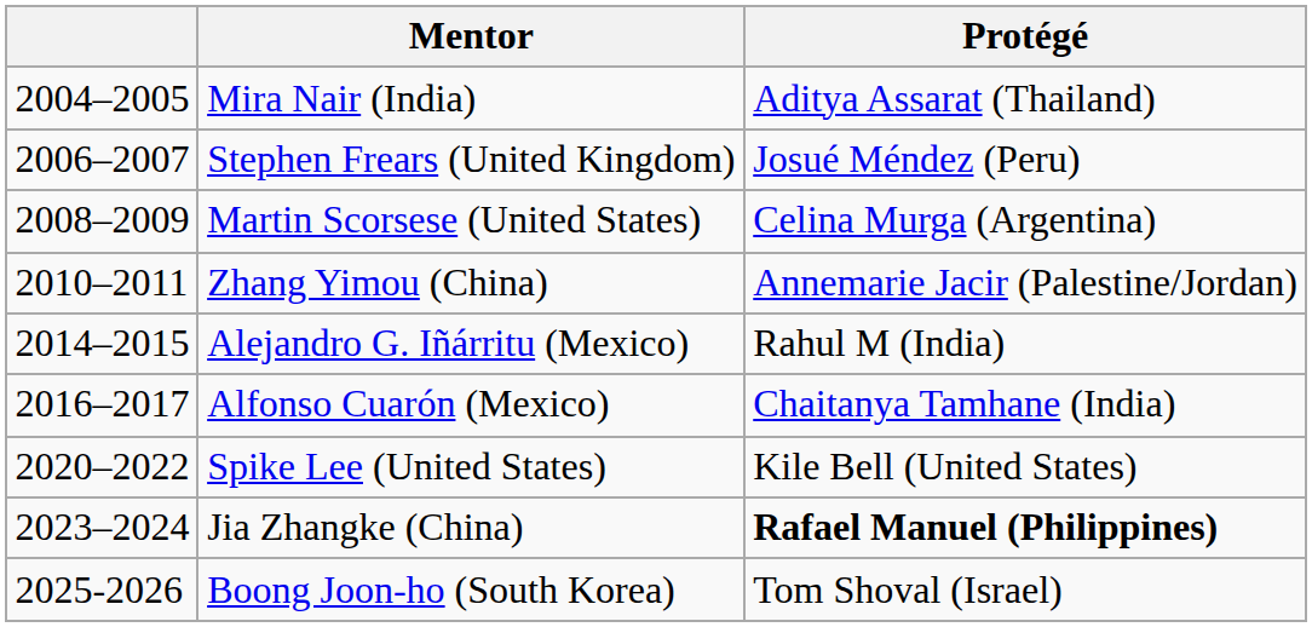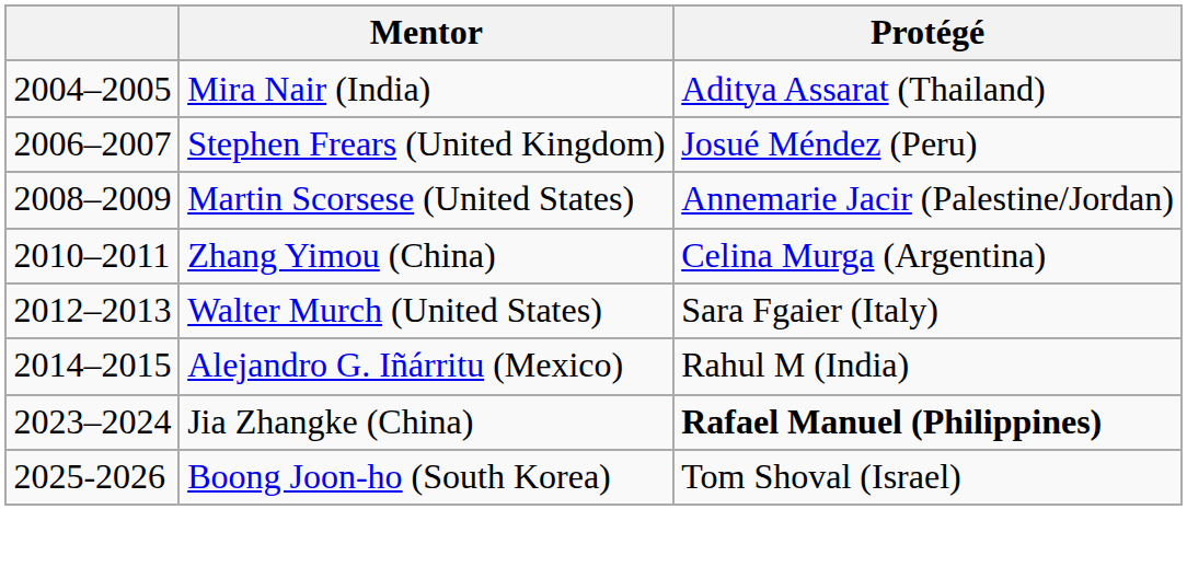Martin Scorsese (United States) | Protégé: Celina Murga (Argentina) -> Annemarie Jacir (Palestine/Jordan)
Zhang Yimou (China) | Protégé: Annemarie Jacir (Palestine/Jordan) -> Celina Murga (Argentina)
+ row: 2012–2013 | Walter Murch (United States) | Sara Fgaier (Italy)
- row: 2016–2017 | Alfonso Cuarón (Mexico) | Chaitanya Tamhane (India)
- row: 2020–2022 | Spike Lee (United States) | Kile Bell (United States)
